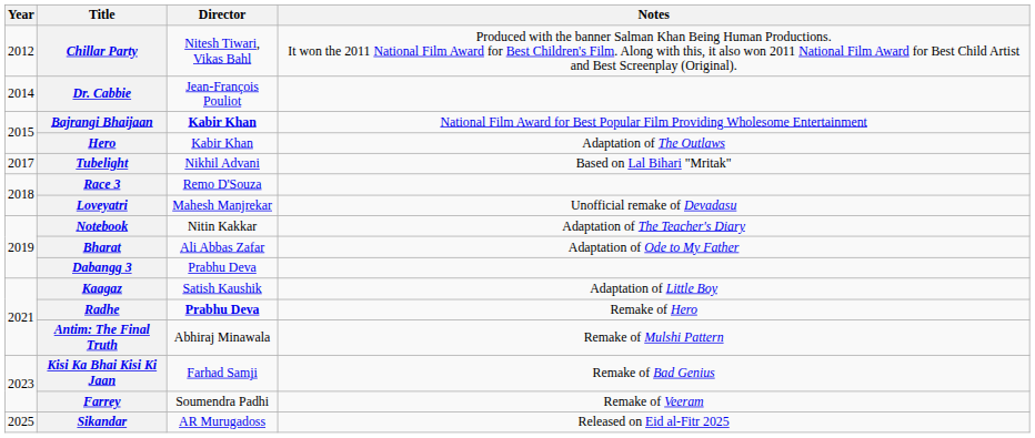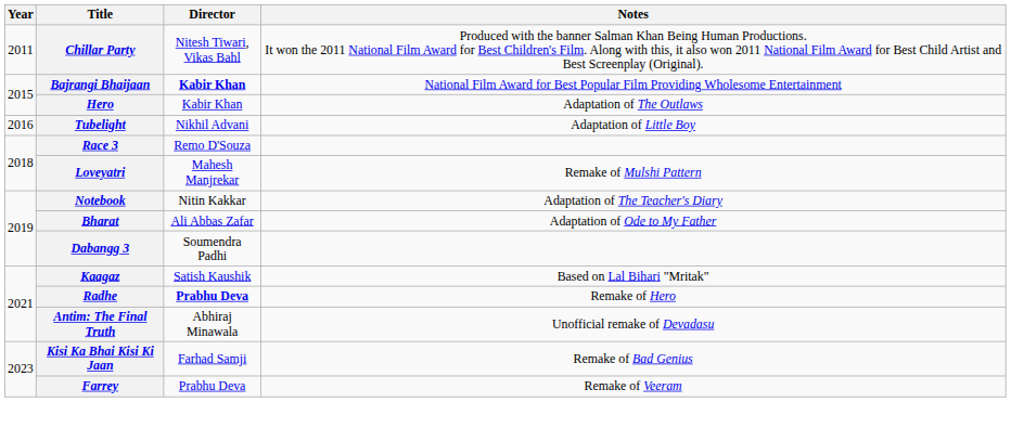Chillar Party | Year: 2012 -> 2011
- row: 2014 | Dr. Cabbie | Jean-François Pouliot
Tubelight | Year: 2017 -> 2016
Tubelight | Notes: Based on Lal Bihari "Mritak" -> Adaptation of Little Boy
Loveyatri | Notes: Unofficial remake of Devadasu -> Remake of Mulshi Pattern
Dabangg 3 | Director: Prabhu Deva -> Soumendra Padhi
Kaagaz | Notes: Adaptation of Little Boy -> Based on Lal Bihari "Mritak"
Antim: The Final Truth | Notes: Remake of Mulshi Pattern -> Unofficial remake of Devadasu
Farrey | Director: Soumendra Padhi -> Prabhu Deva
- row: 2025 | Sikandar | AR Murugadoss | Released on Eid al-Fitr 2025
